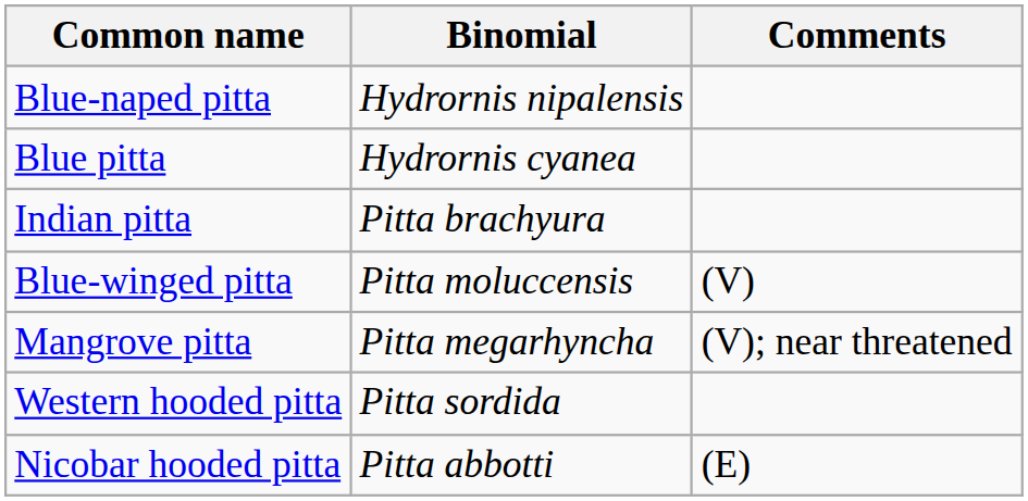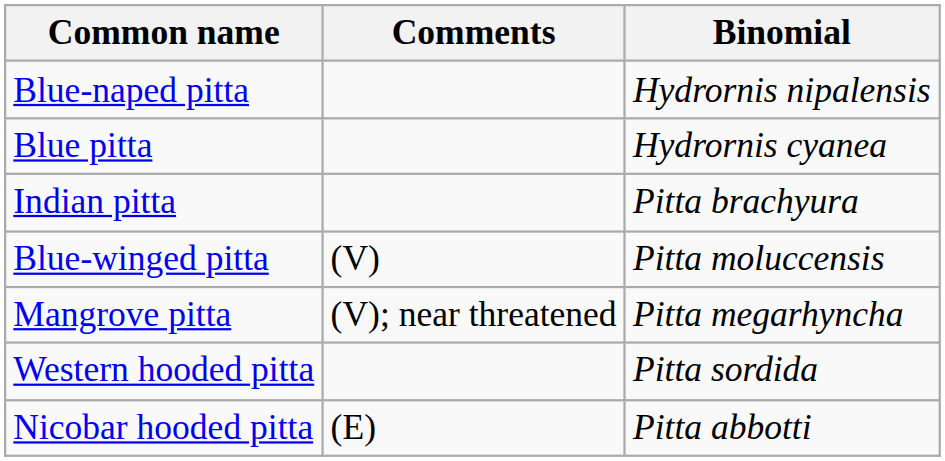columns swapped: Binomial <-> Comments
